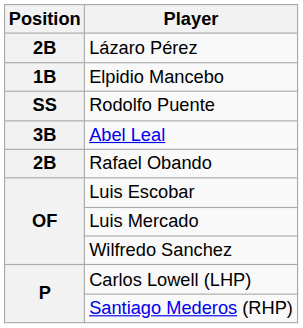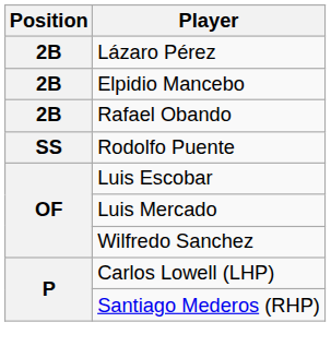Elpidio Mancebo | Position: 1B -> 2B
rows swapped: Rafael Obando <-> Rodolfo Puente
- row: 3B | Abel Leal
